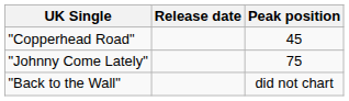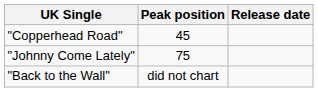columns swapped: Release date <-> Peak position
